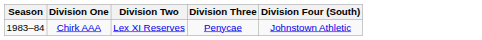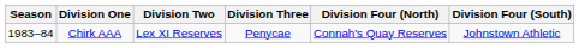+ column: Division Four (North) | Connah's Quay Reserves
